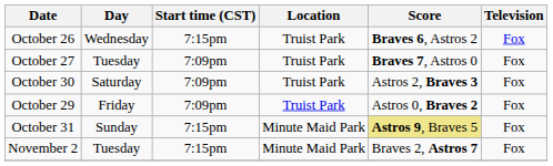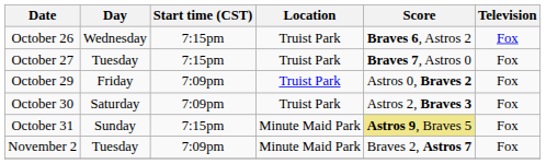October 27 | Start time (CST): 7:09pm -> 7:15pm
rows swapped: October 29 <-> October 30
November 2 | Start time (CST): 7:15pm -> 7:09pm
